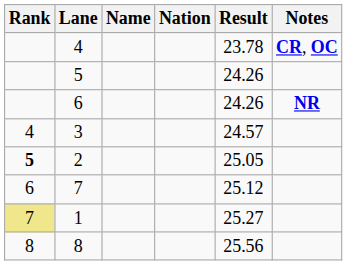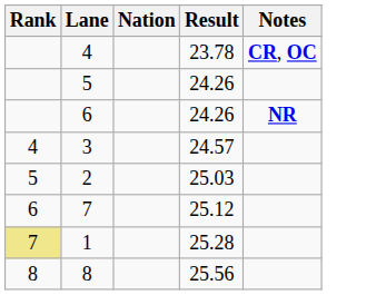- column: Name
2 | Rank: bold -> normal
2 | Result: 25.05 -> 25.03
1 | Result: 25.27 -> 25.28
